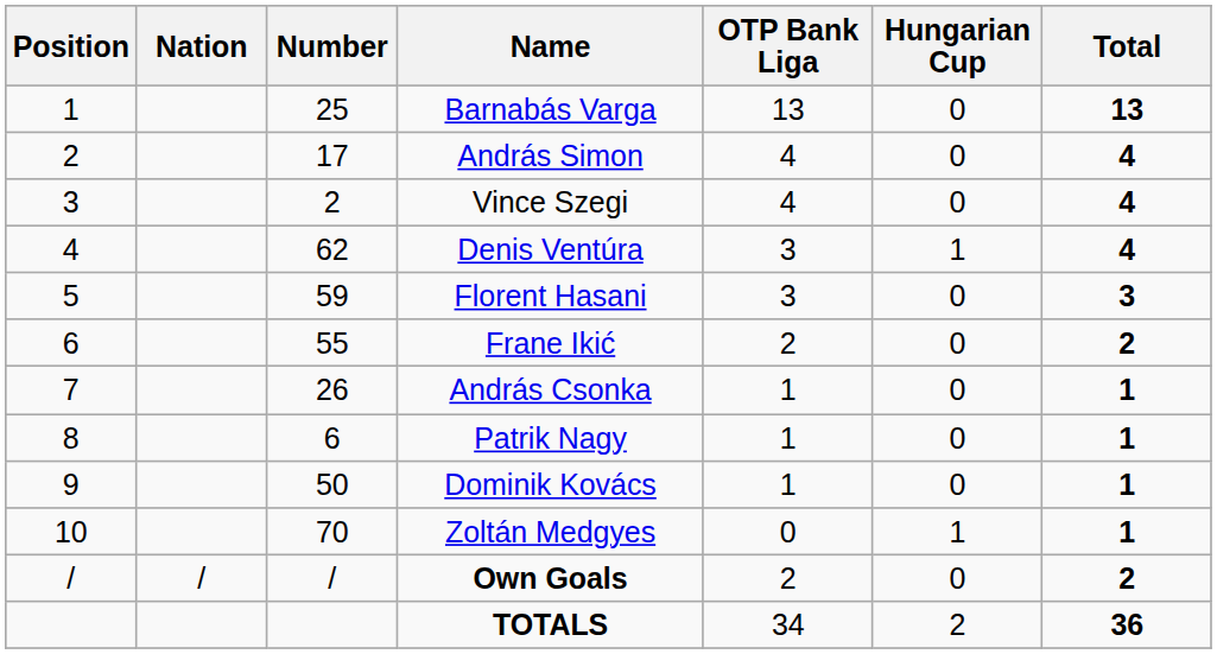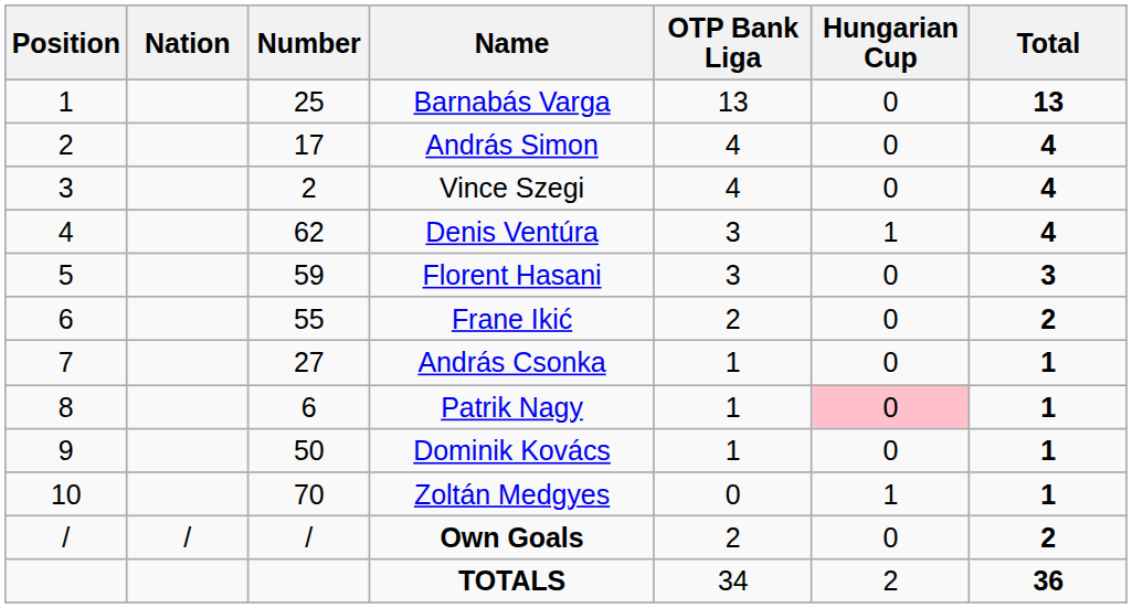András Csonka | Number: 26 -> 27
Patrik Nagy | Hungarian Cup: no background -> pink background
